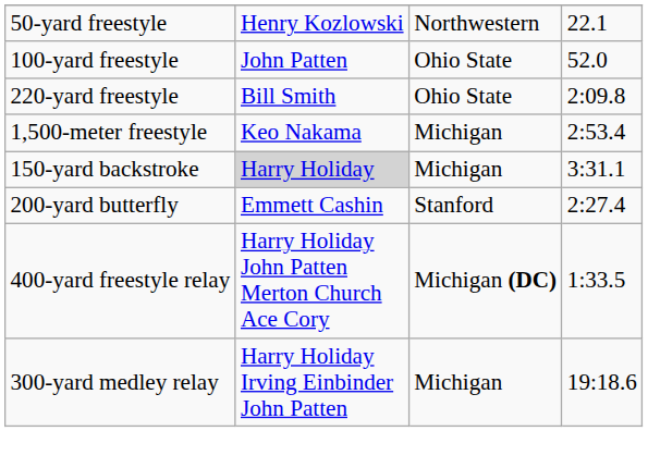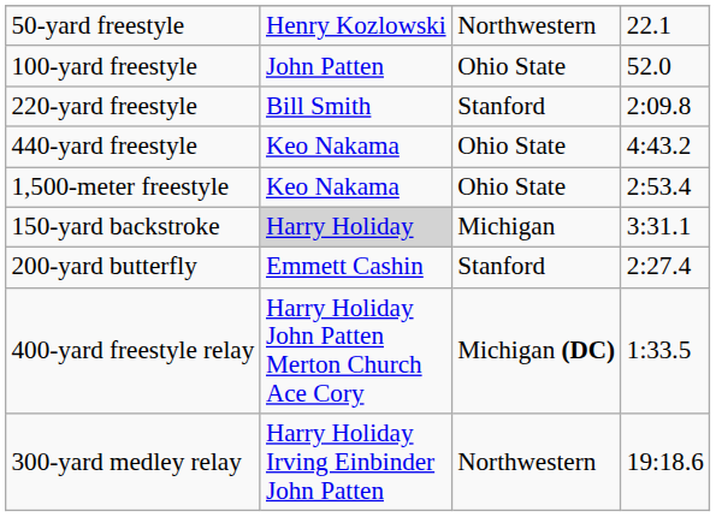220-yard freestyle | column 3: Ohio State -> Stanford
+ row: 440-yard freestyle | Keo Nakama | Ohio State | 4:43.2
1,500-meter freestyle | column 3: Michigan -> Ohio State
300-yard medley relay | column 3: Michigan -> Northwestern
